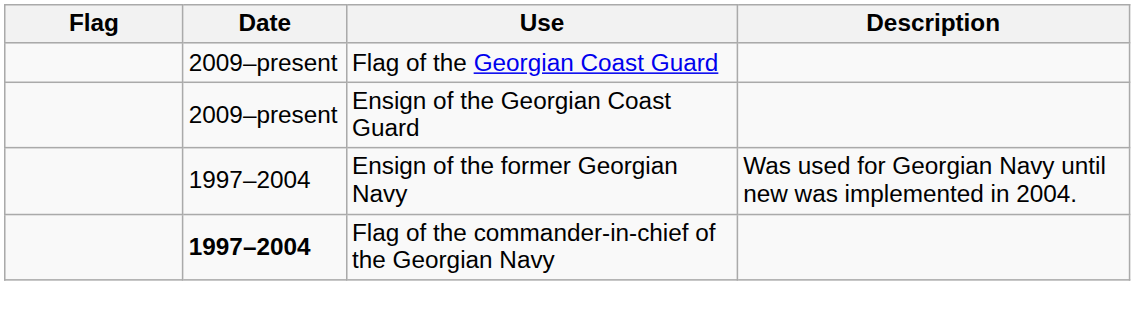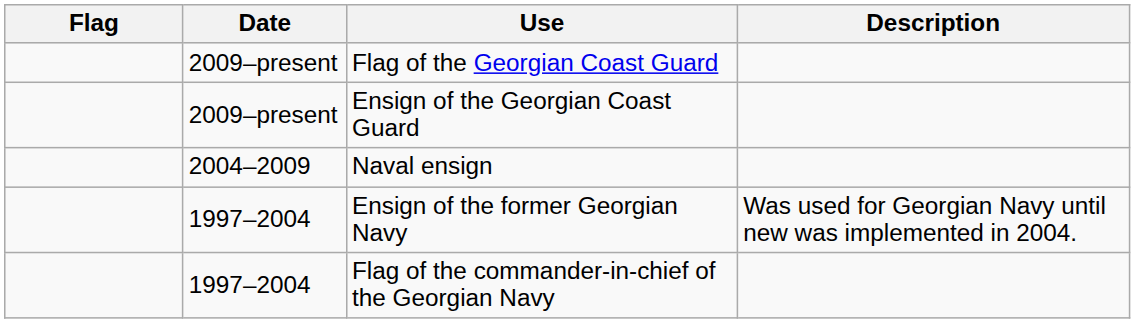+ row: 2004–2009 | Naval ensign
Flag of the commander-in-chief of the Georgian Navy | Date: bold -> normal
